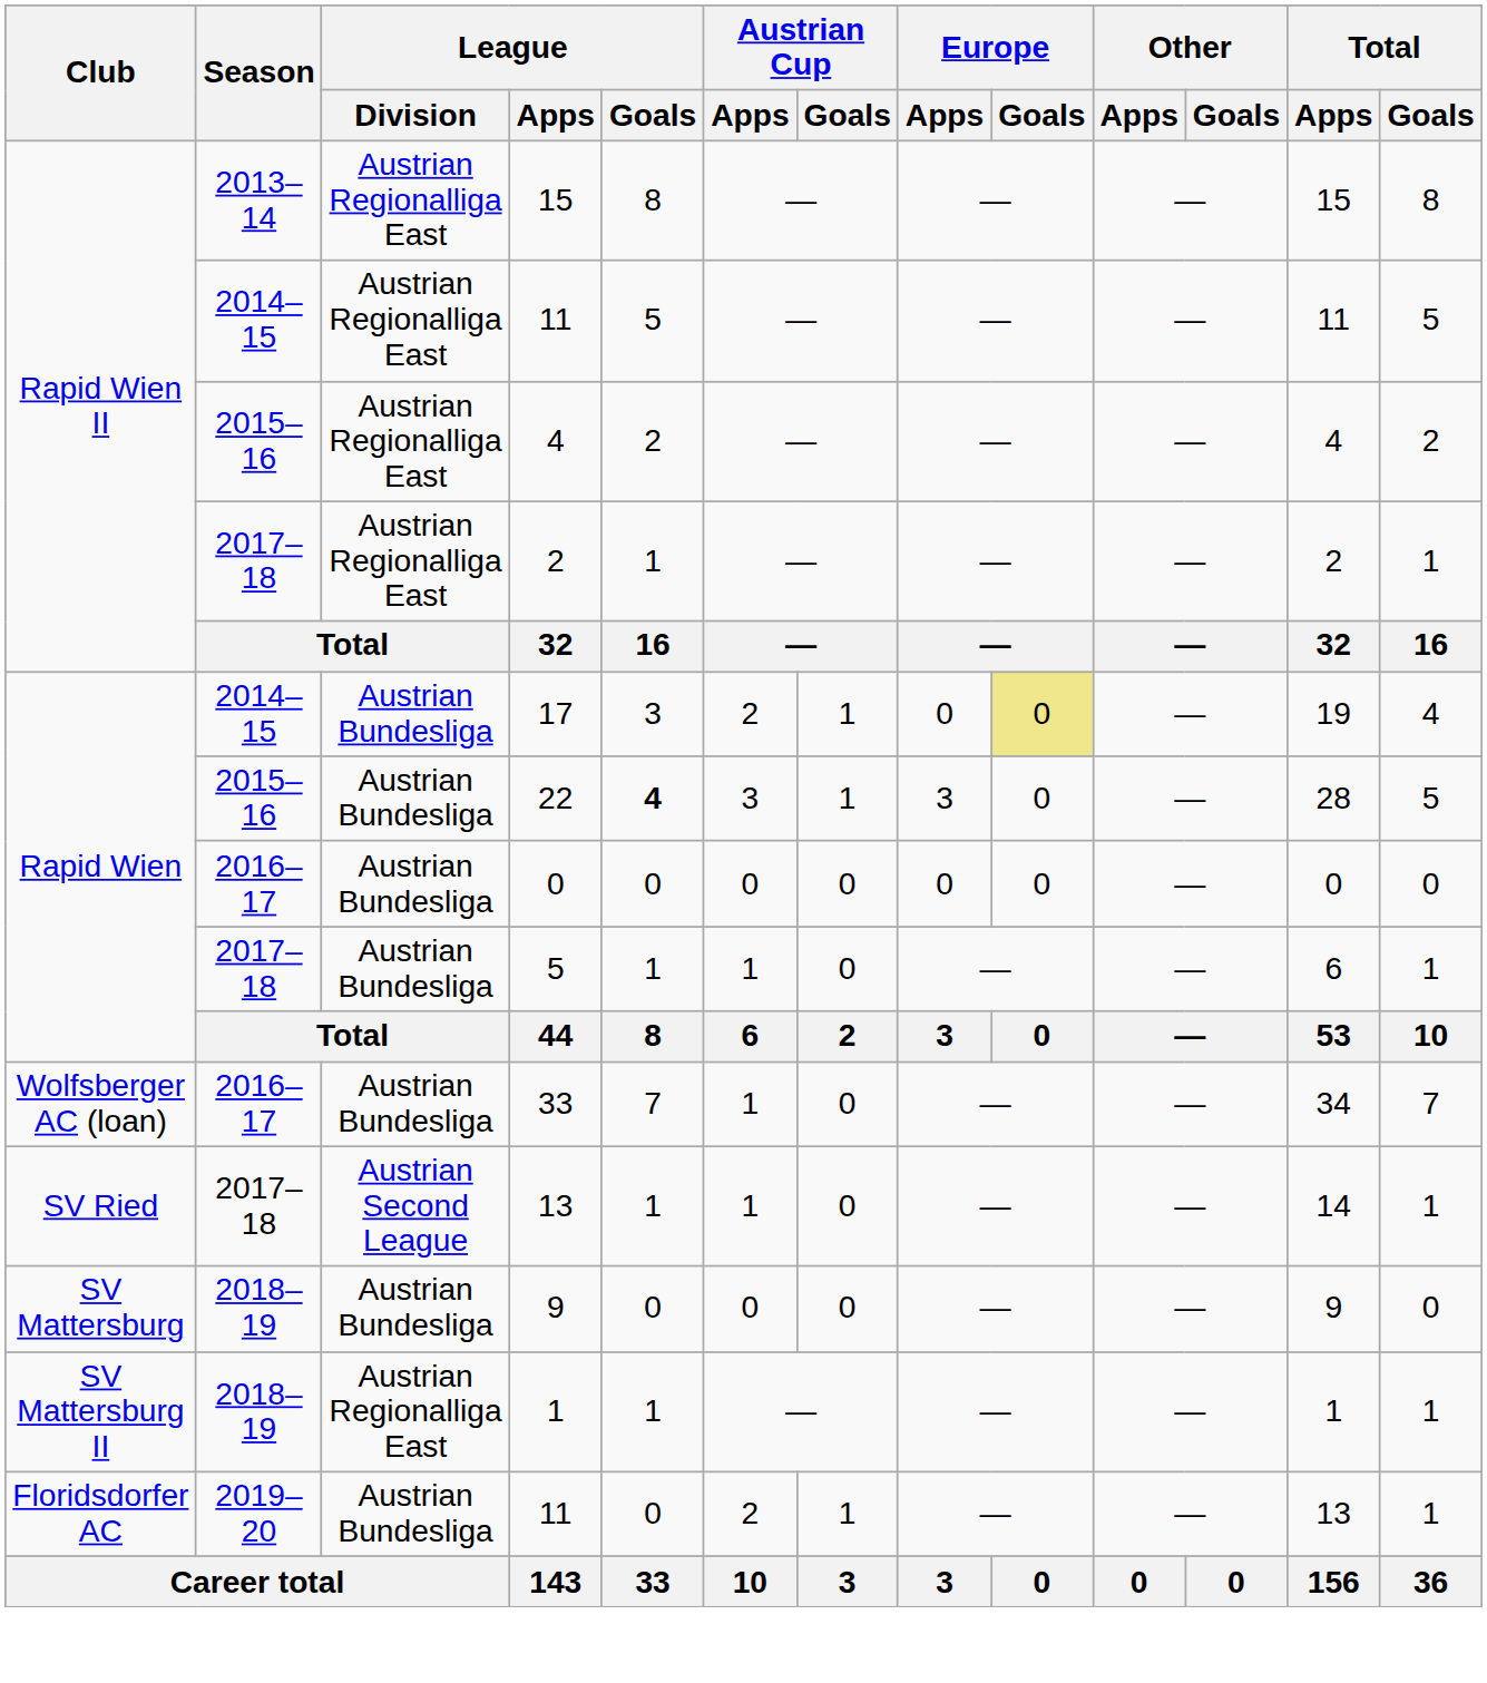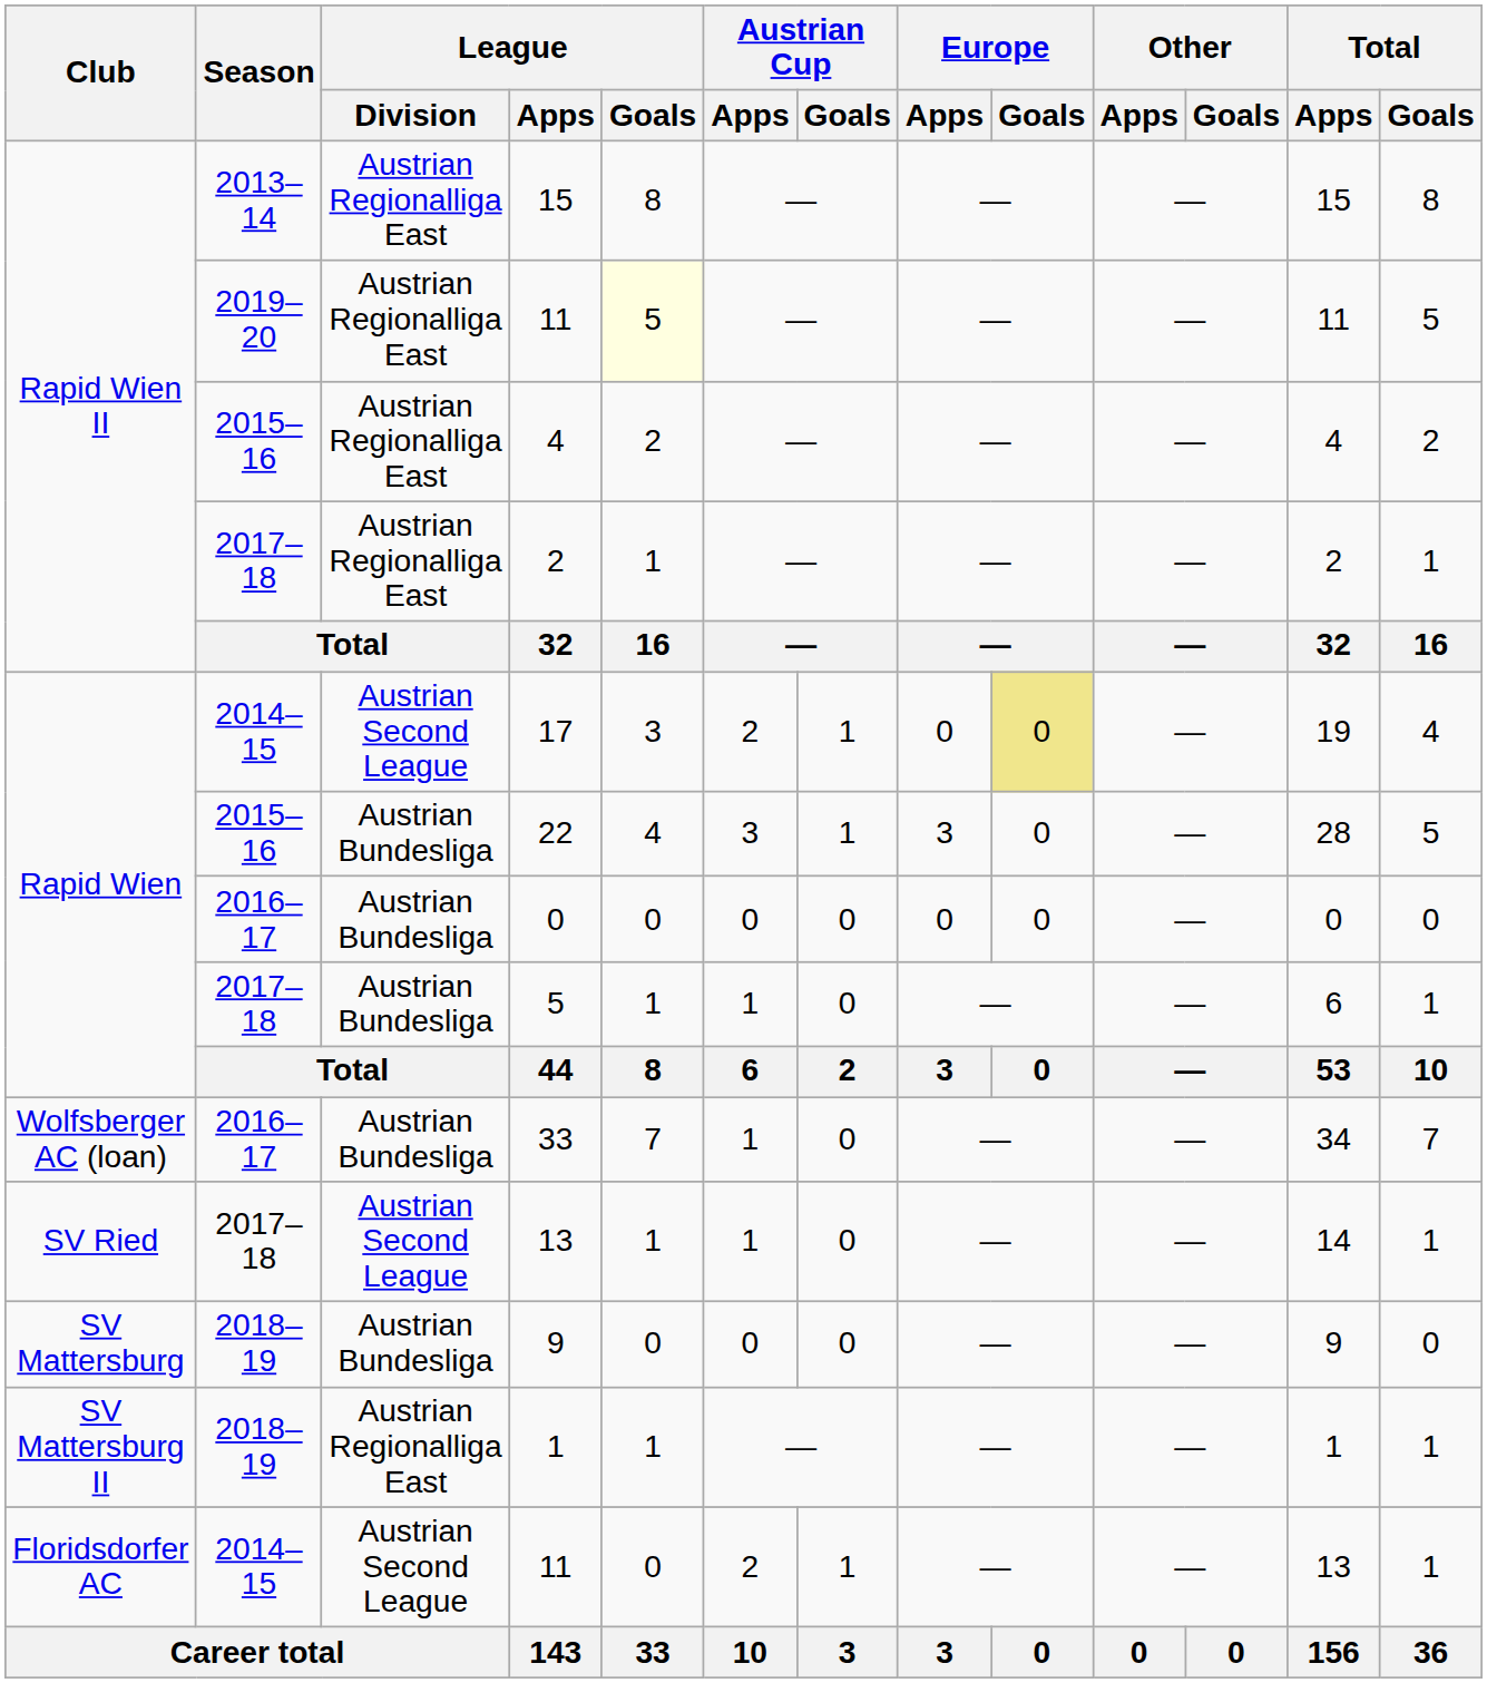Rapid Wien II / 11 | Season: 2014–15 -> 2019–20
Rapid Wien II / 11 | League / Goals: no background -> lightyellow background
17 | League / Division: Austrian Bundesliga -> Austrian Second League
22 | League / Goals: bold -> normal
Floridsdorfer AC / 11 | Season: 2019–20 -> 2014–15
Floridsdorfer AC / 11 | League / Division: Austrian Bundesliga -> Austrian Second League
